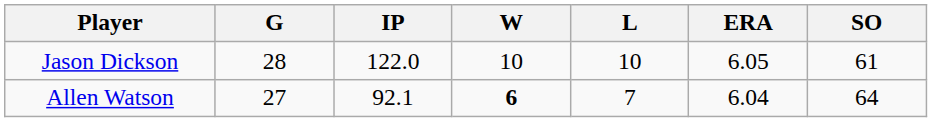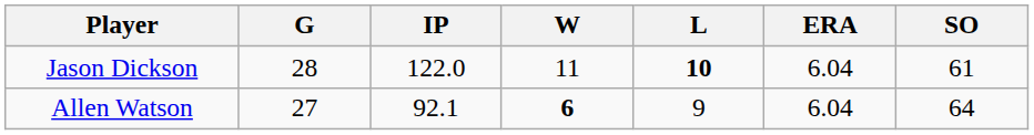Jason Dickson | W: 10 -> 11
Jason Dickson | L: normal -> bold
Jason Dickson | ERA: 6.05 -> 6.04
Allen Watson | L: 7 -> 9
